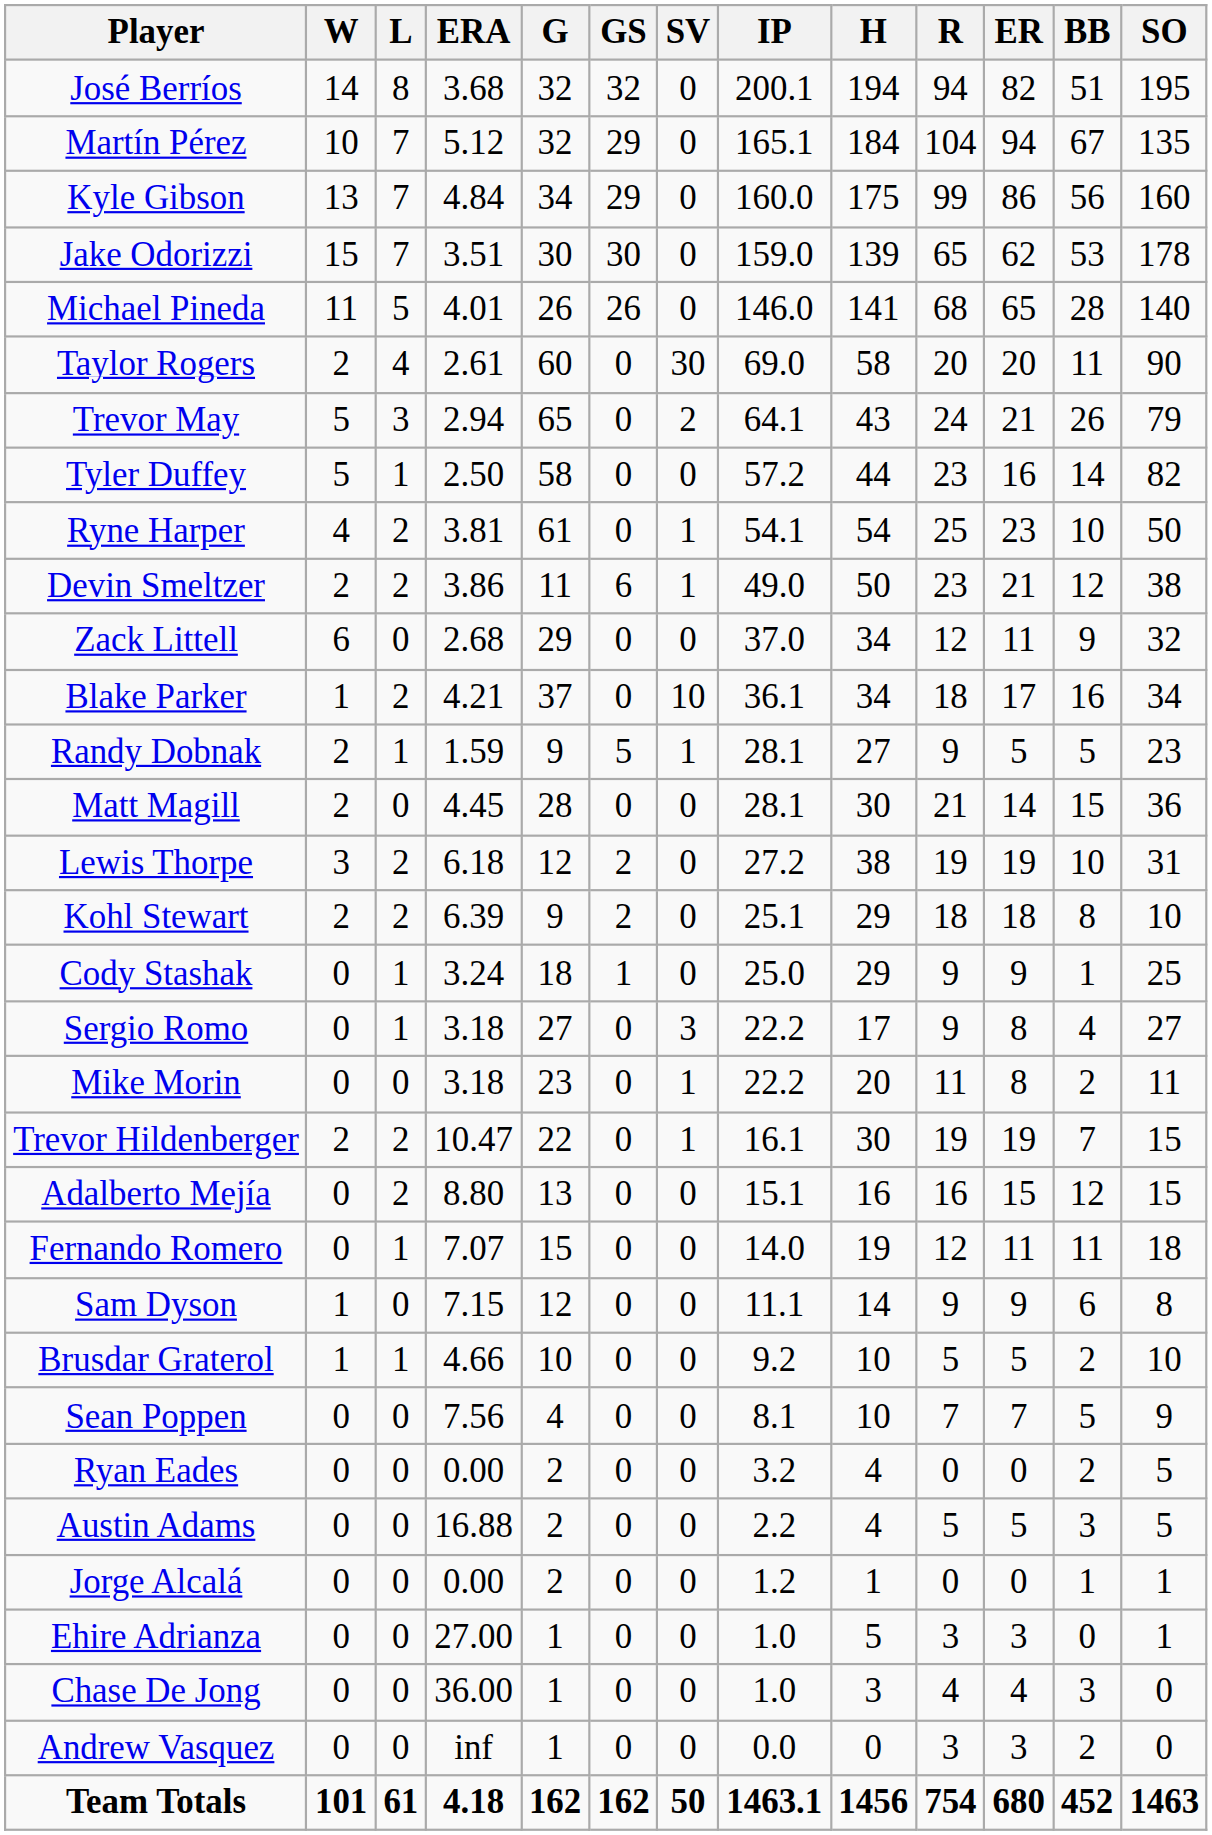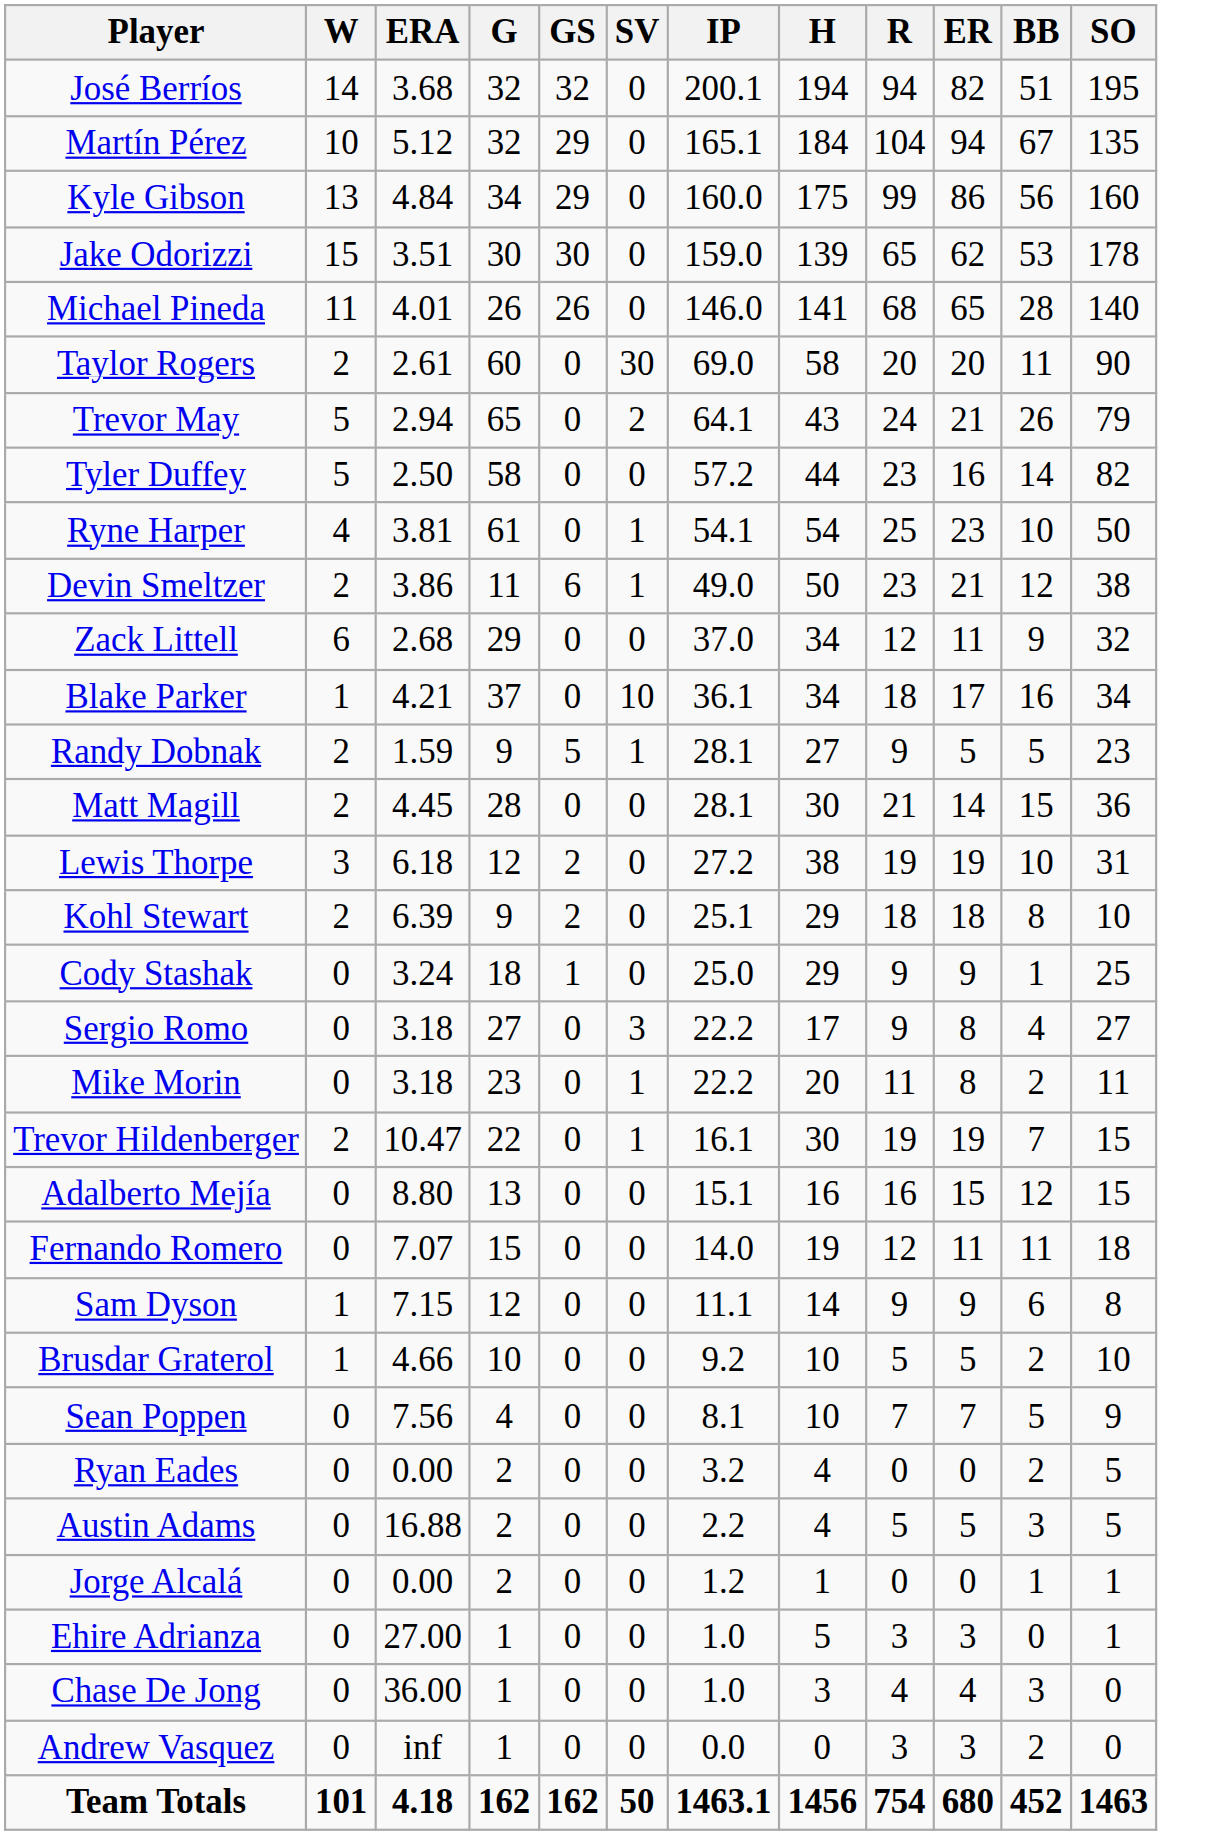- column: L | 8 | 7 | 7 | 7 | 5 | 4 | 3 | 1 | 2 | 2 | 0 | 2 | 1 | 0 | 2 | 2 | 1 | 1 | 0 | 2 | 2 | 1 | 0 | 1 | 0 | 0 | 0 | 0 | 0 | 0 | 0 | 61
